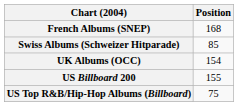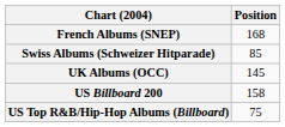UK Albums (OCC) | Position: 154 -> 145
US Billboard 200 | Position: 155 -> 158
